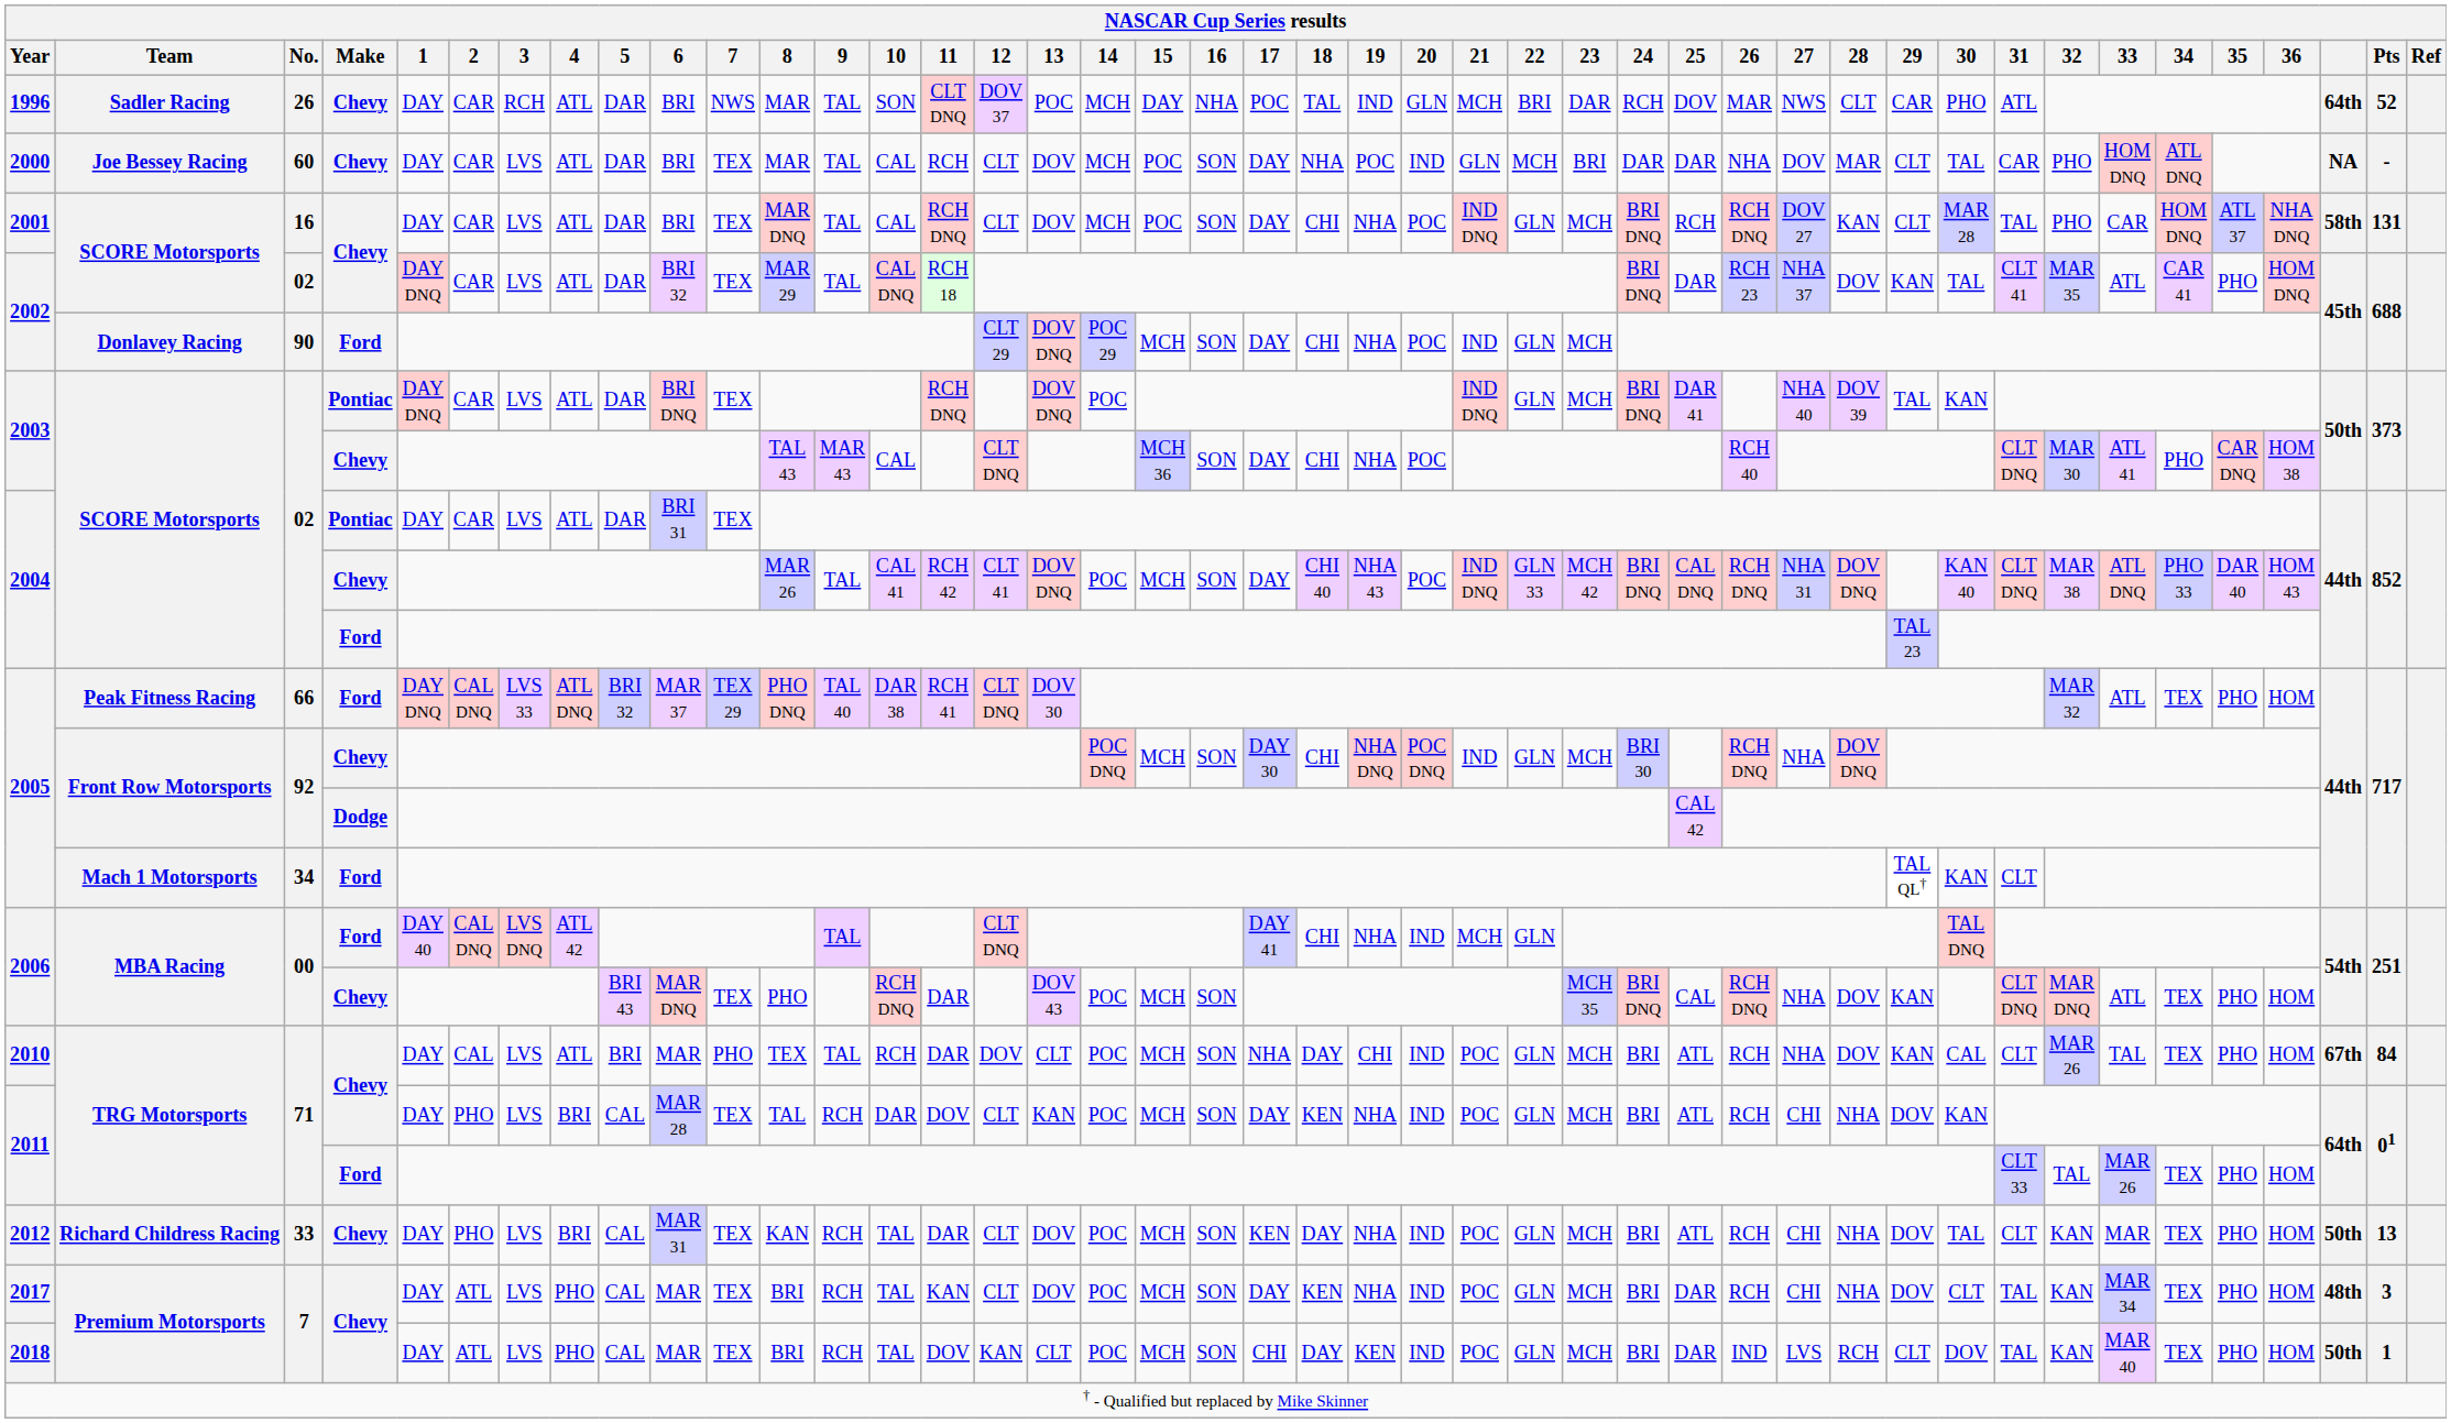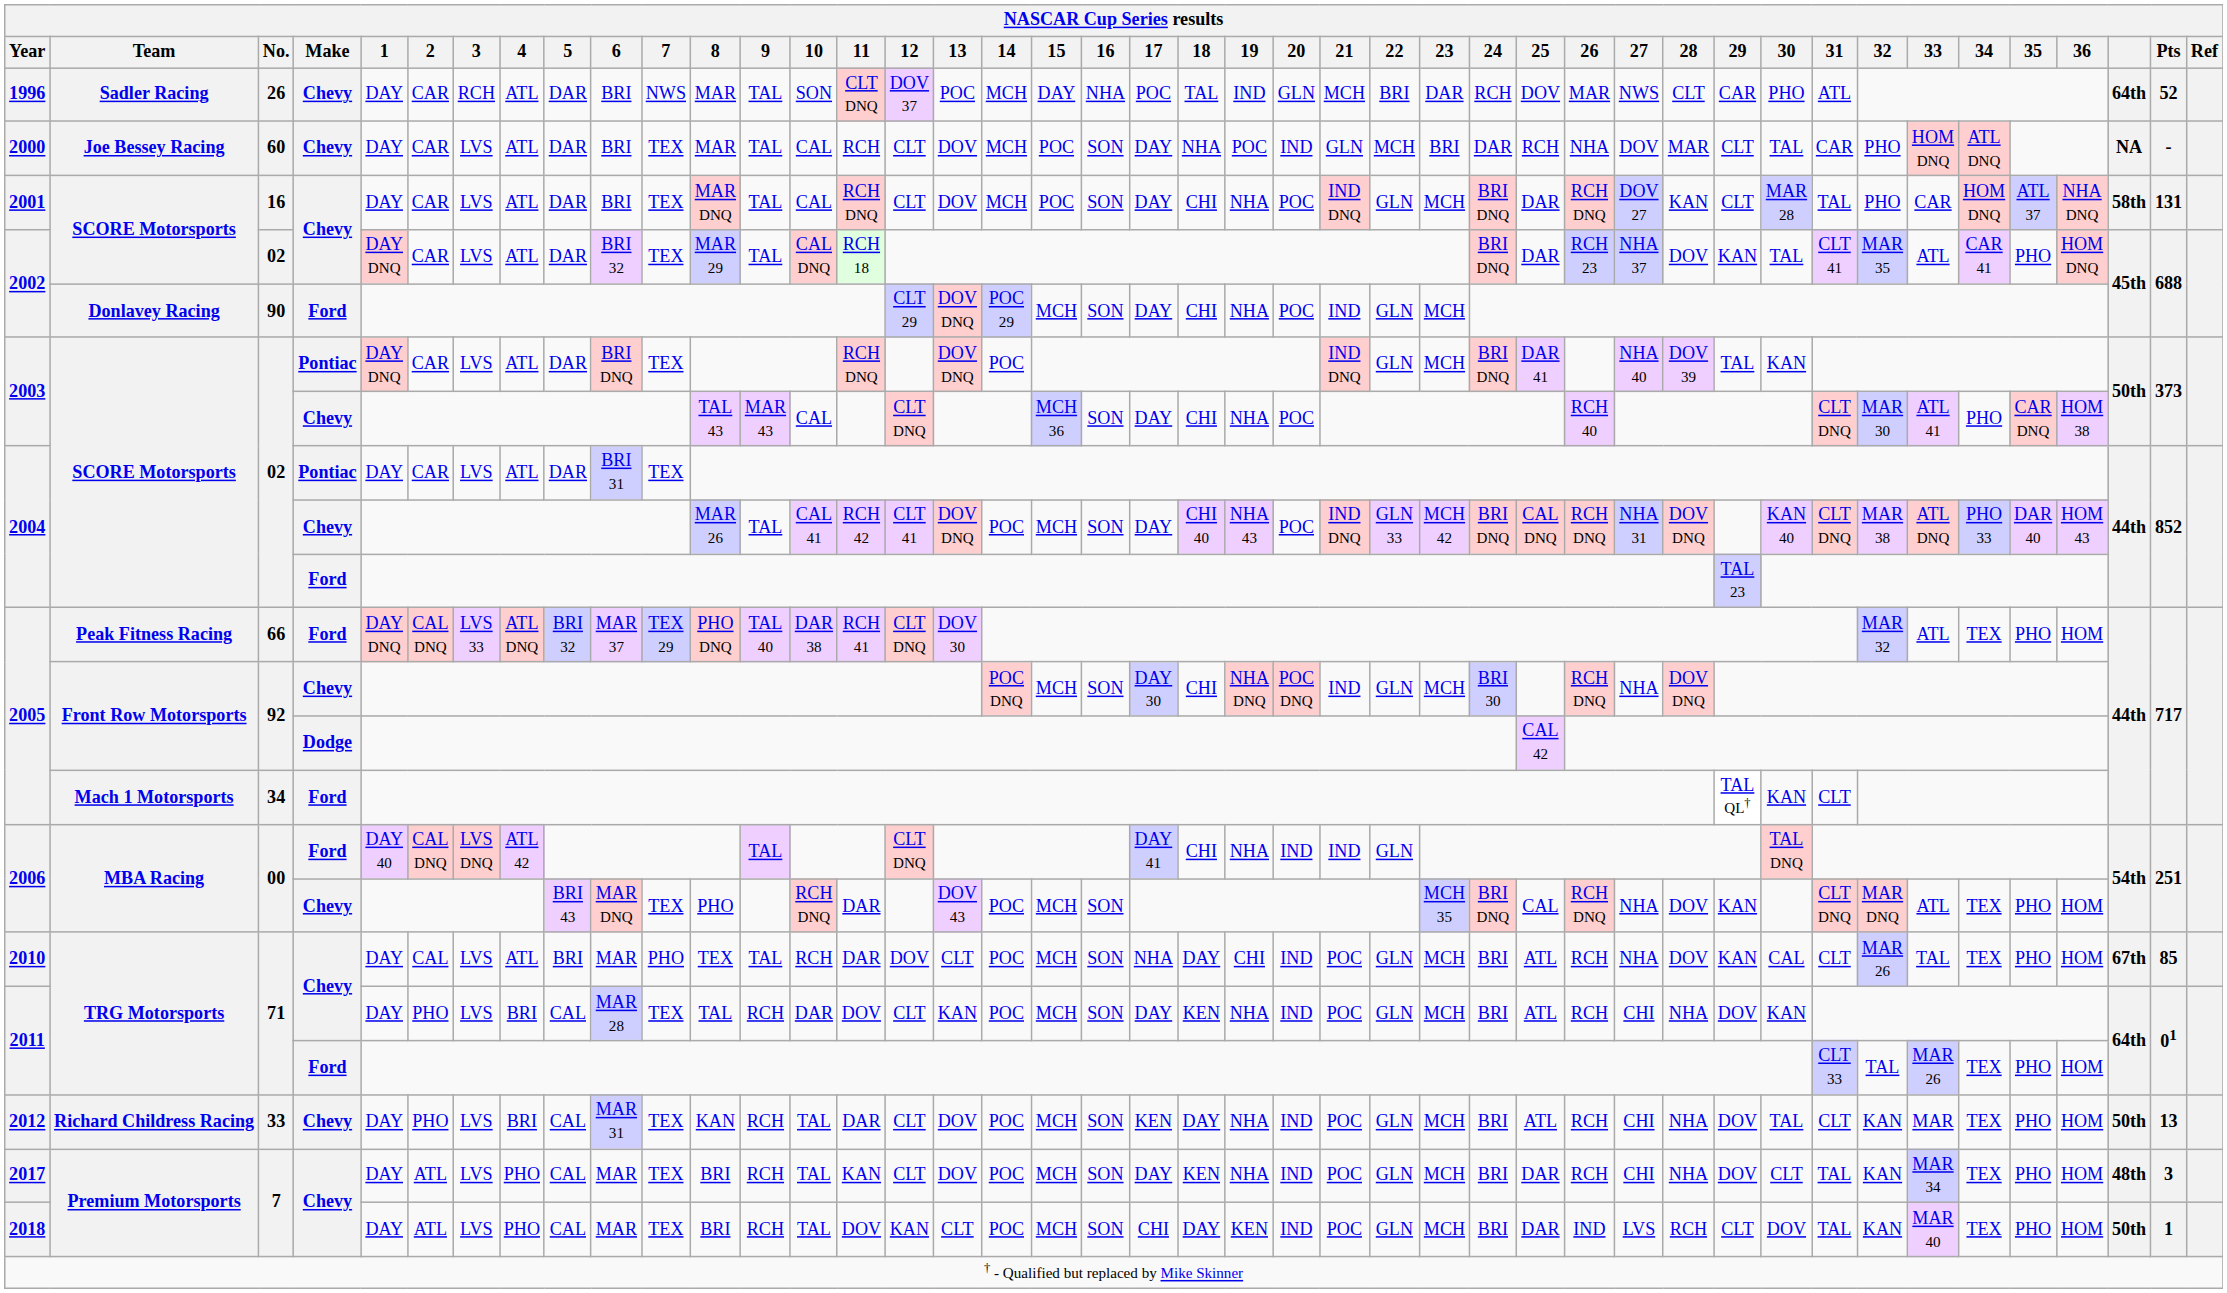2000 | 25: DAR -> RCH
2001 | 25: RCH -> DAR
2006 / Ford | 21: MCH -> IND
2010 | Pts: 84 -> 85
